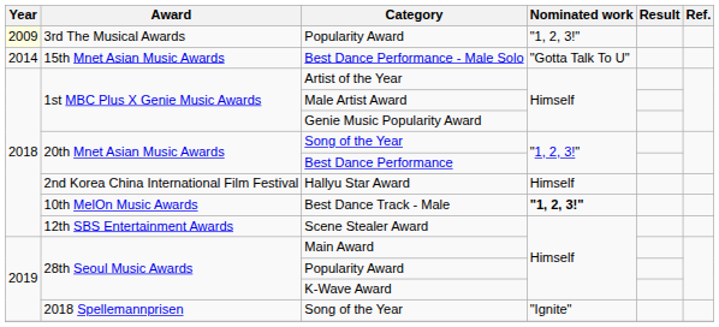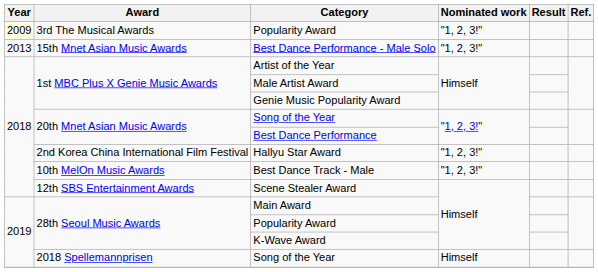Best Dance Performance - Male Solo | Year: 2014 -> 2013
Best Dance Performance - Male Solo | Nominated work: "Gotta Talk To U" -> "1, 2, 3!"
Hallyu Star Award | Nominated work: Himself -> "1, 2, 3!"
Best Dance Track - Male | Nominated work: bold -> normal
2018 Spellemannprisen / Song of the Year | Nominated work: "Ignite" -> Himself
